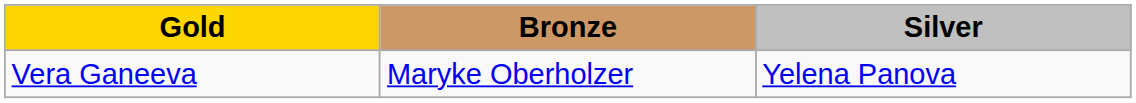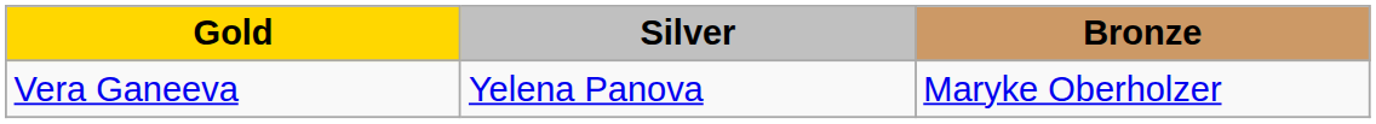columns swapped: Silver <-> Bronze
